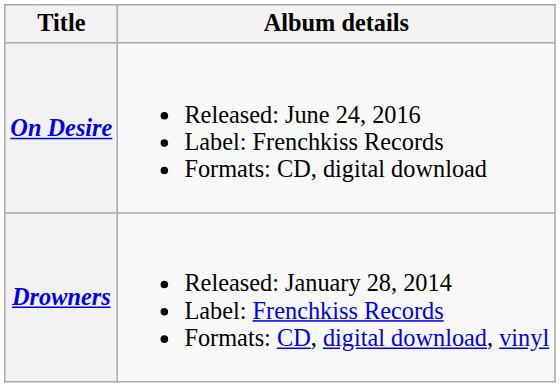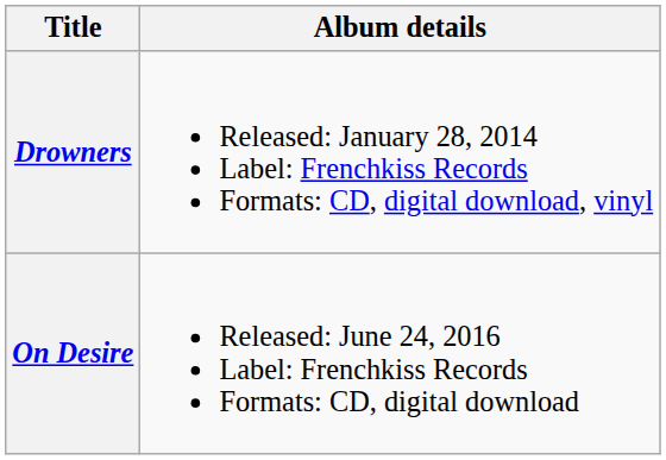rows swapped: Drowners <-> On Desire
